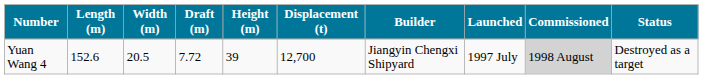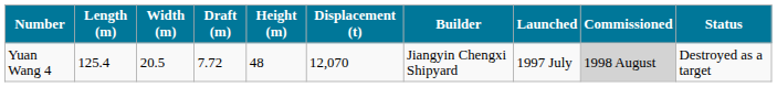Yuan Wang 4 | Length (m): 152.6 -> 125.4
Yuan Wang 4 | Height (m): 39 -> 48
Yuan Wang 4 | Displacement (t): 12,700 -> 12,070
